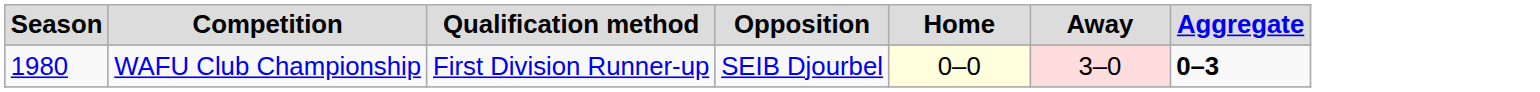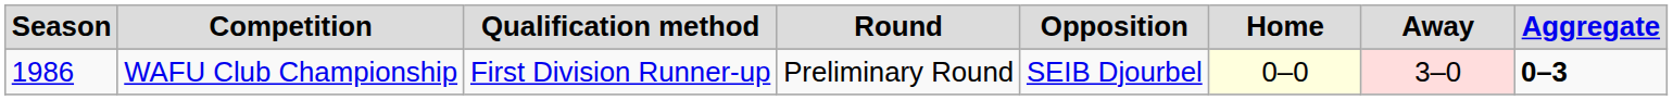+ column: Round | Preliminary Round
WAFU Club Championship | Season: 1980 -> 1986
